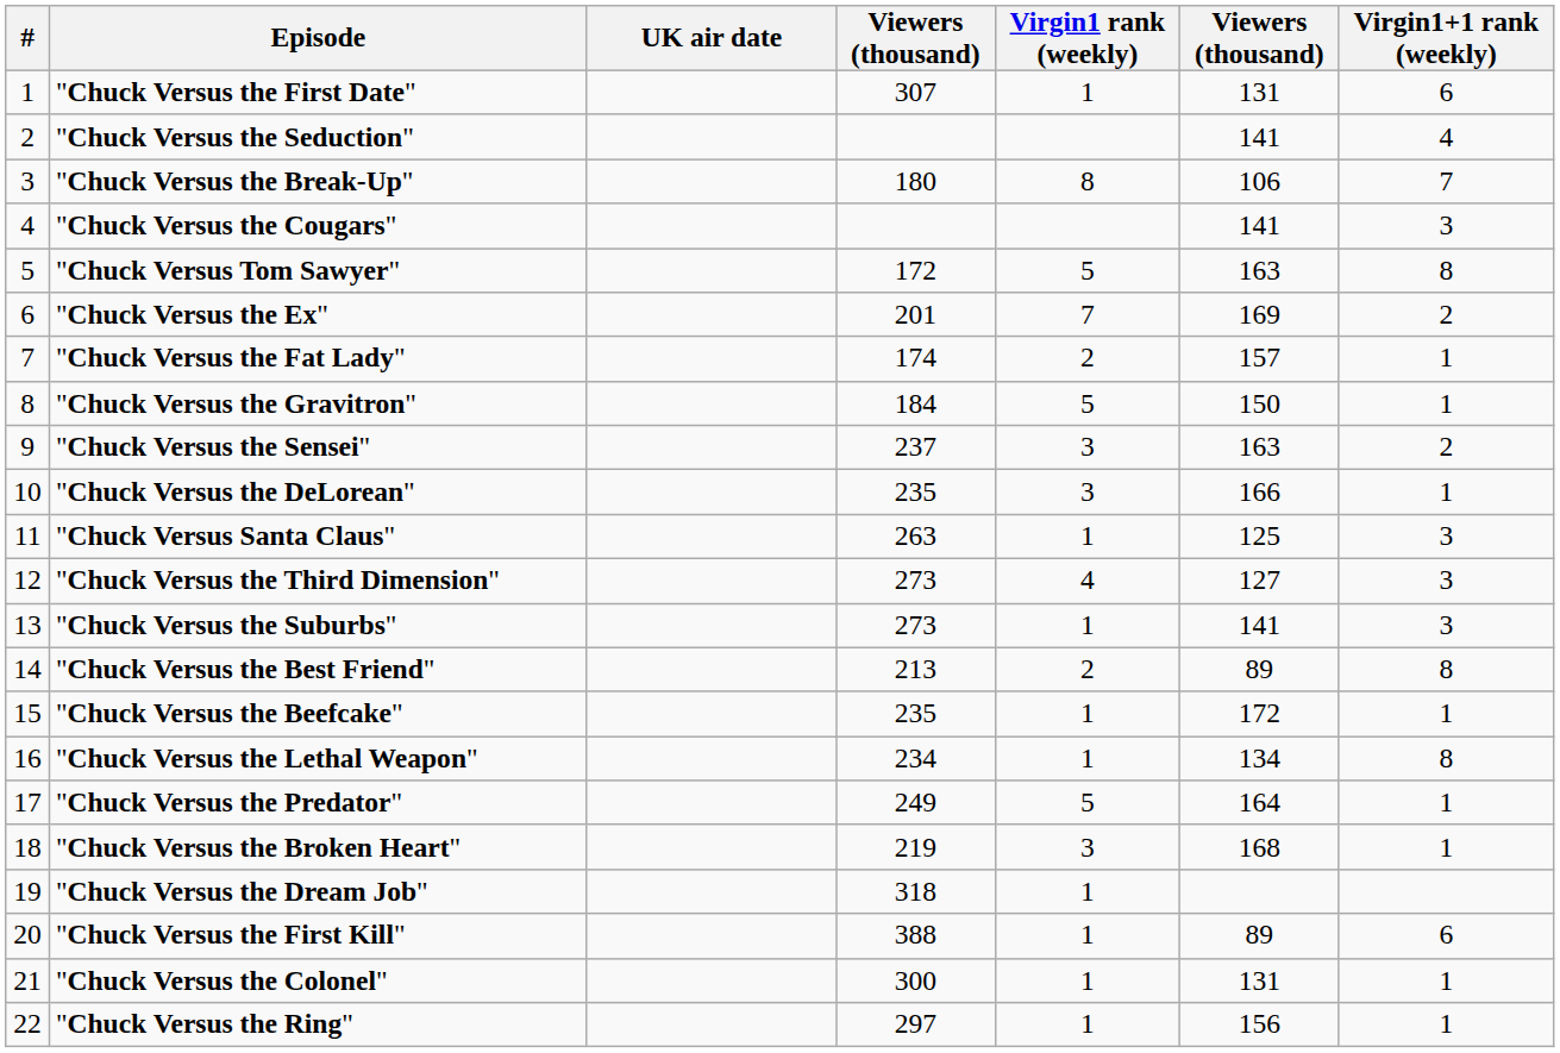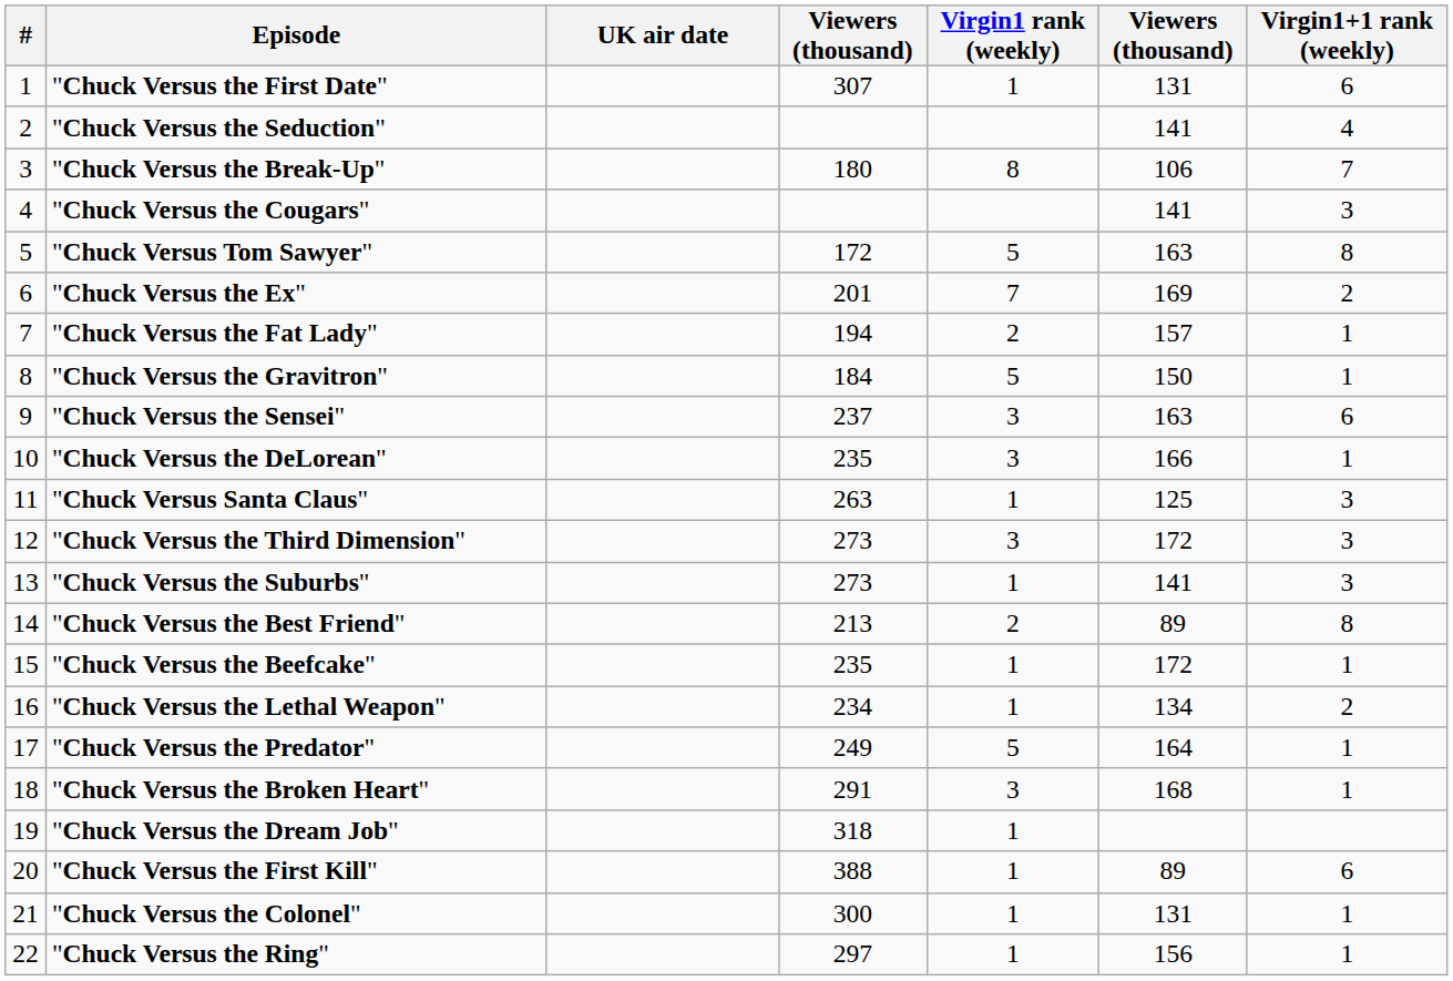"Chuck Versus the Fat Lady" | column 4: 174 -> 194
"Chuck Versus the Sensei" | Virgin1+1 rank (weekly): 2 -> 6
"Chuck Versus the Third Dimension" | Virgin1 rank (weekly): 4 -> 3
"Chuck Versus the Third Dimension" | column 6: 127 -> 172
"Chuck Versus the Lethal Weapon" | Virgin1+1 rank (weekly): 8 -> 2
"Chuck Versus the Broken Heart" | column 4: 219 -> 291
